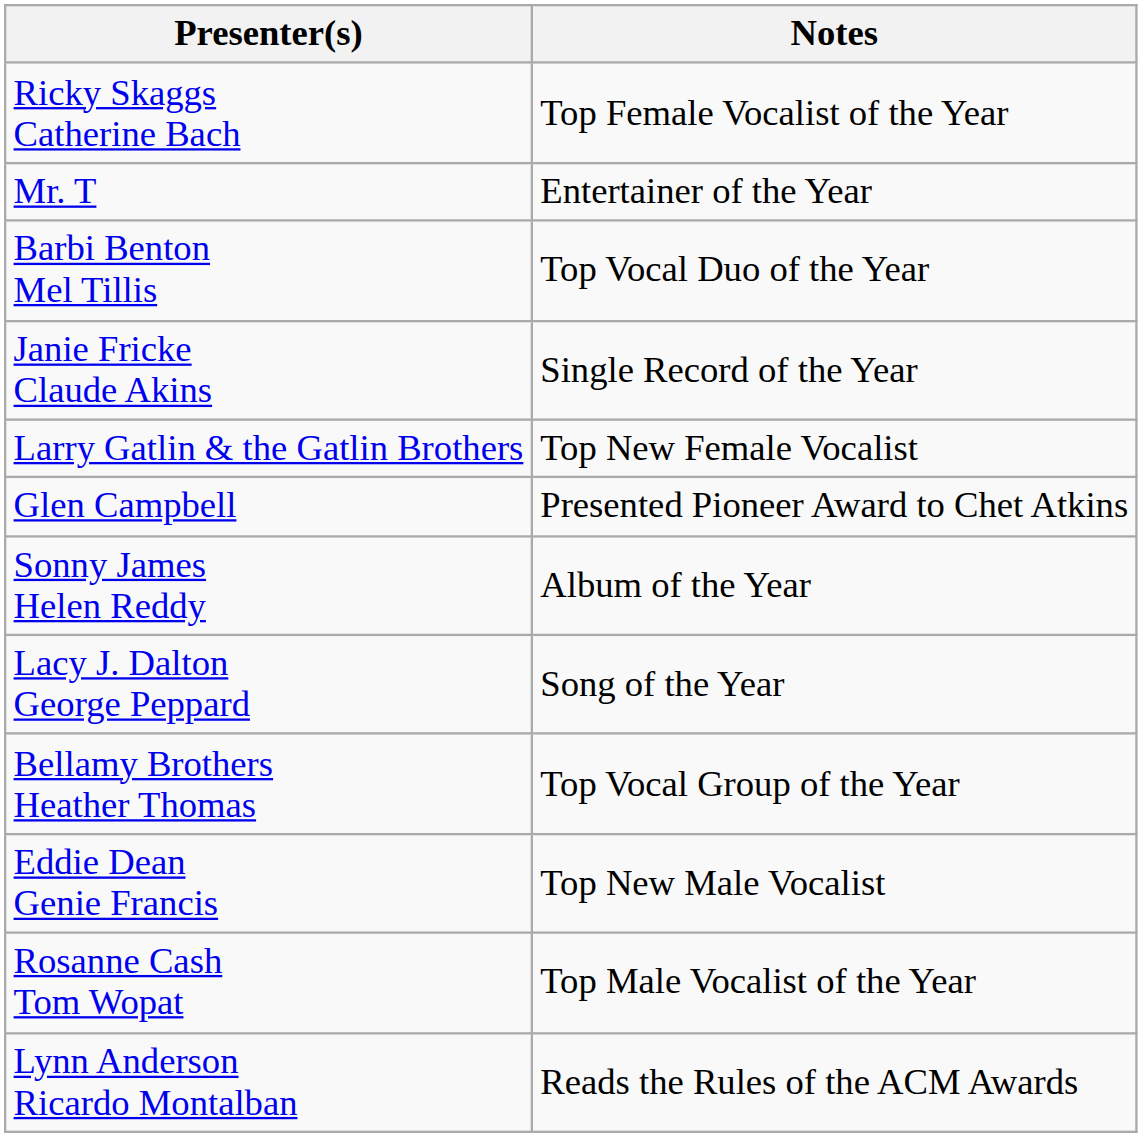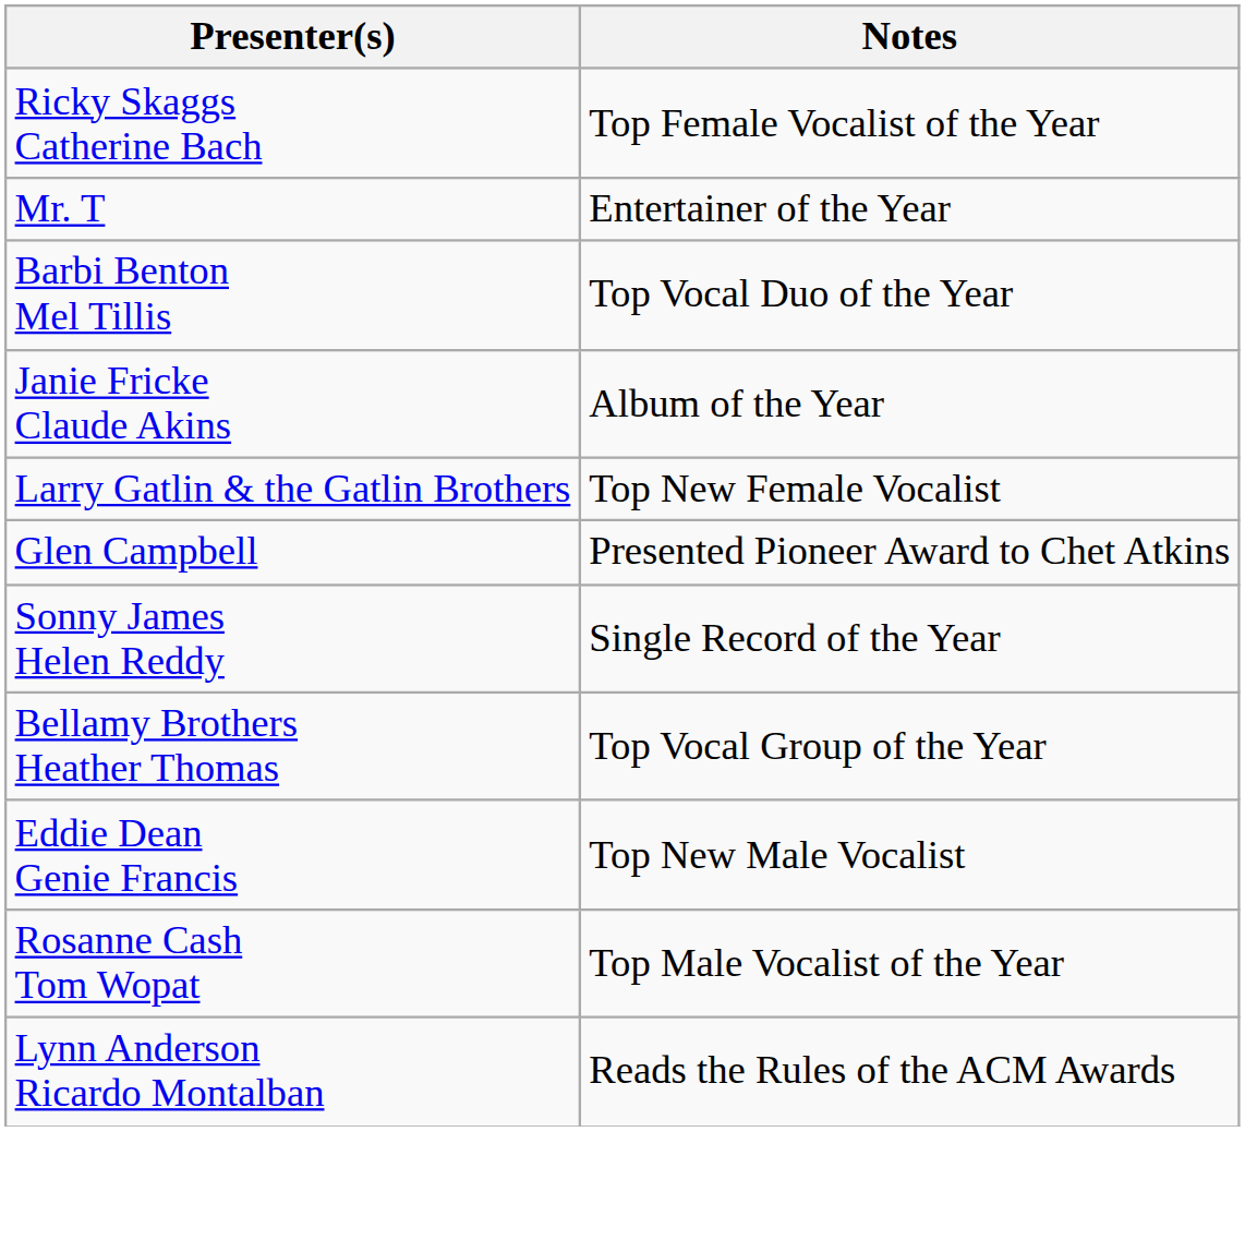Janie Fricke Claude Akins | Notes: Single Record of the Year -> Album of the Year
Sonny James Helen Reddy | Notes: Album of the Year -> Single Record of the Year
- row: Lacy J. Dalton George Peppard | Song of the Year
